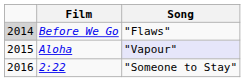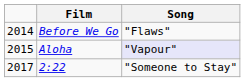Before We Go | column 1: lightgrey background -> no background
2:22 | column 1: 2016 -> 2017
